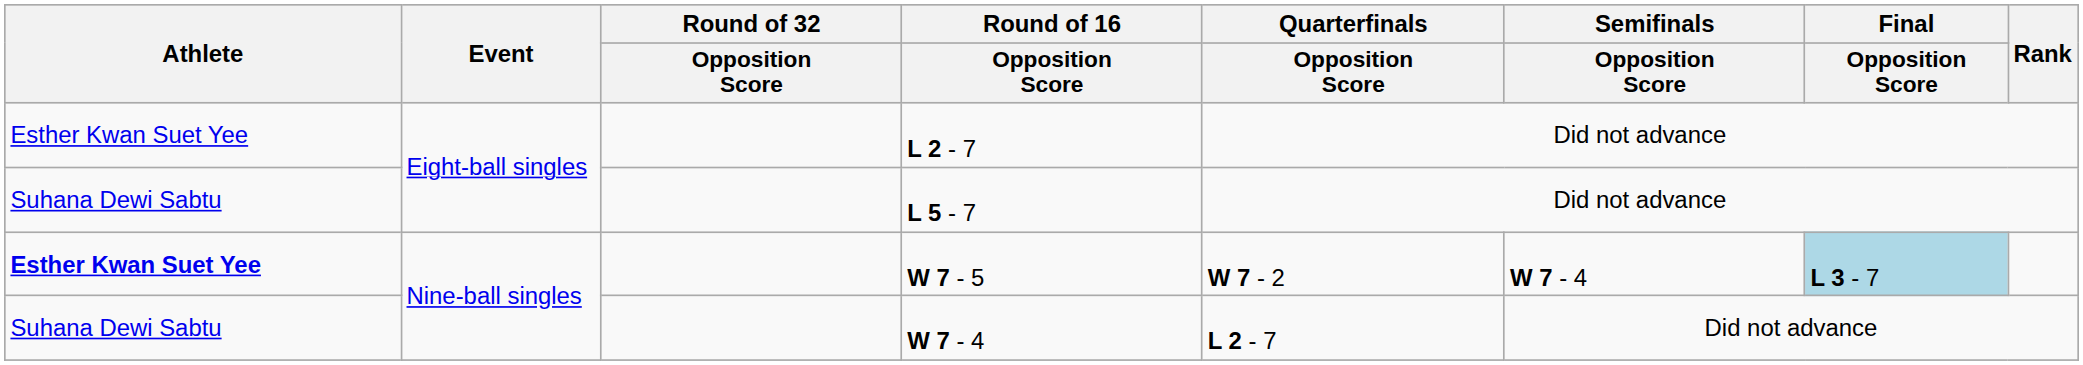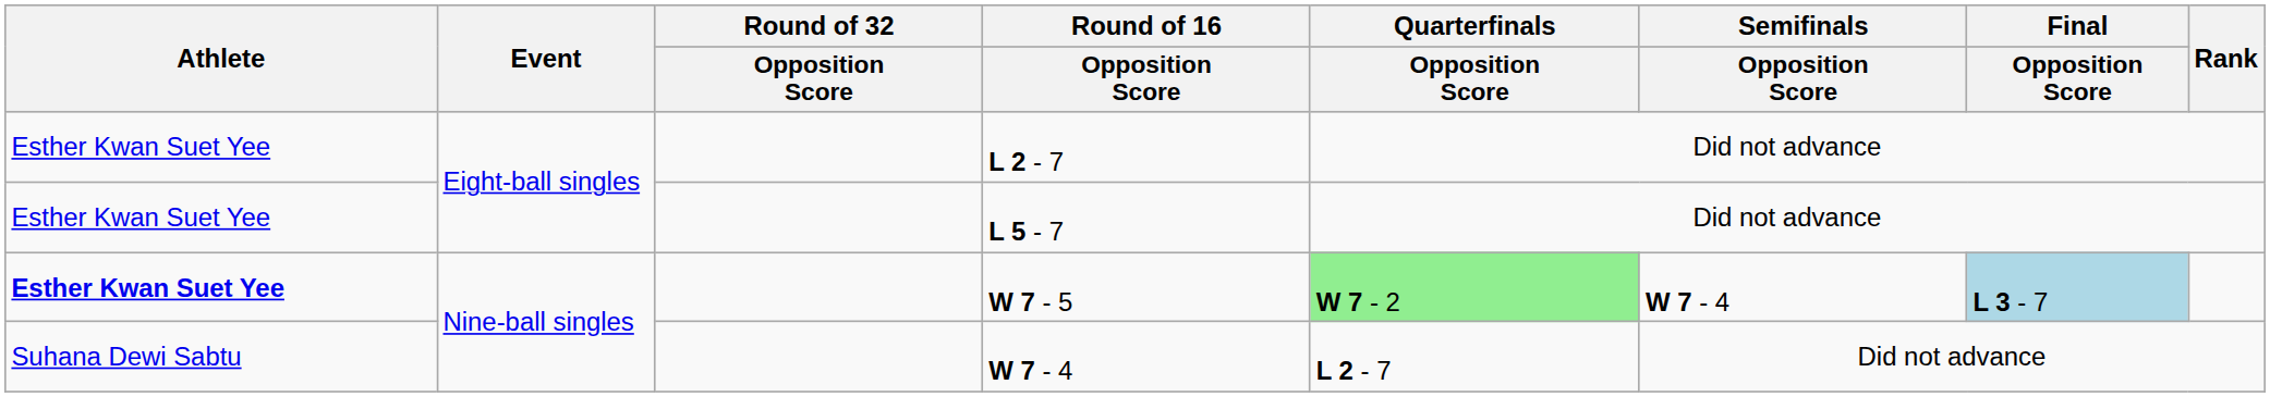L 5 - 7 | Athlete: Suhana Dewi Sabtu -> Esther Kwan Suet Yee
W 7 - 5 | Quarterfinals / Opposition Score: no background -> lightgreen background
